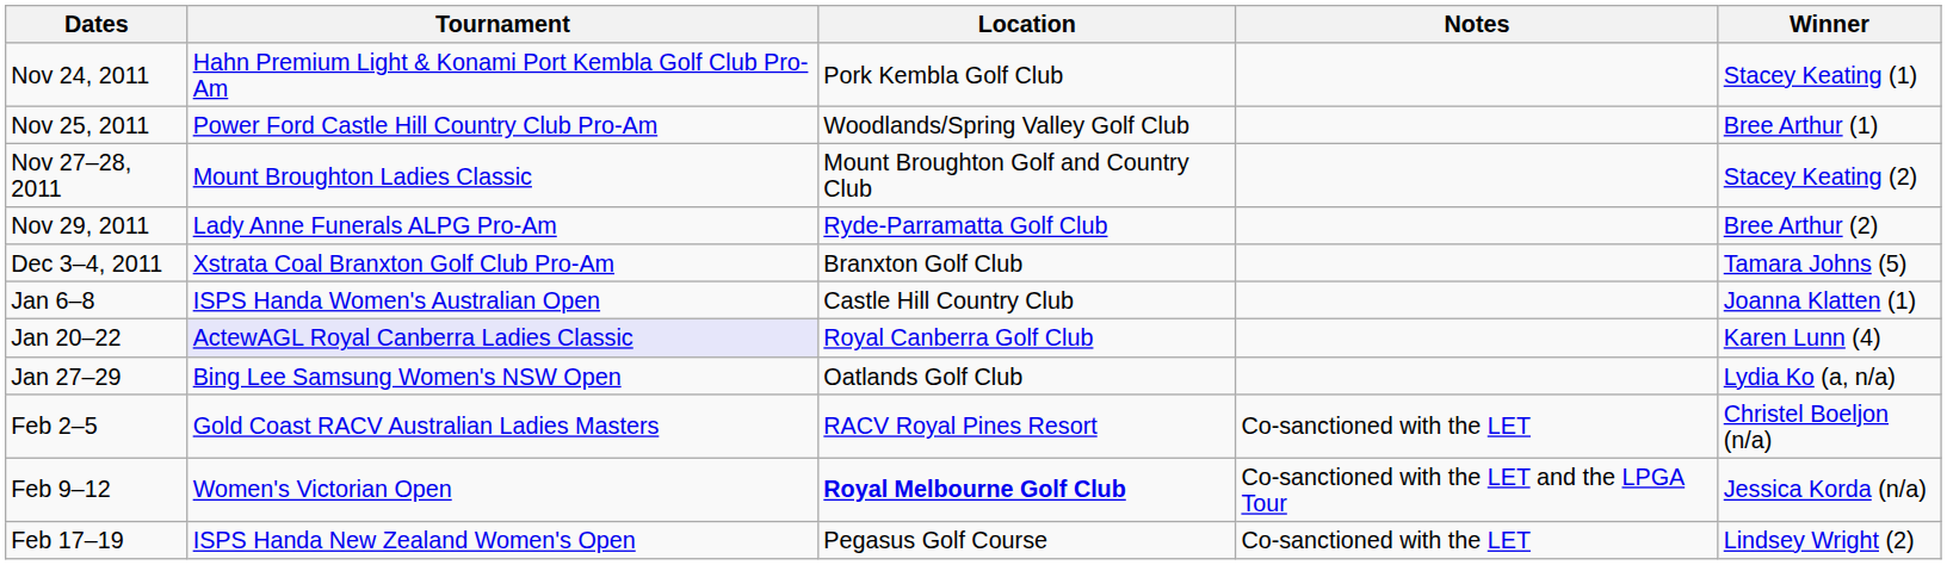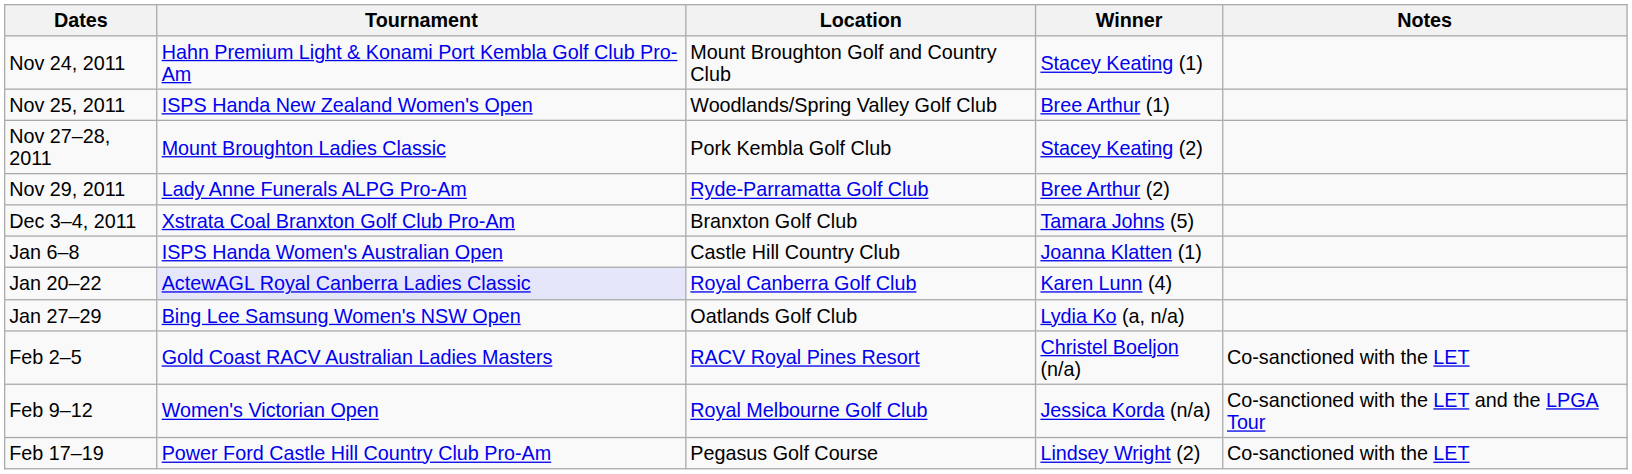columns swapped: Winner <-> Notes
Nov 24, 2011 | Location: Pork Kembla Golf Club -> Mount Broughton Golf and Country Club
Nov 25, 2011 | Tournament: Power Ford Castle Hill Country Club Pro-Am -> ISPS Handa New Zealand Women's Open
Nov 27–28, 2011 | Location: Mount Broughton Golf and Country Club -> Pork Kembla Golf Club
Feb 9–12 | Location: bold -> normal
Feb 17–19 | Tournament: ISPS Handa New Zealand Women's Open -> Power Ford Castle Hill Country Club Pro-Am
